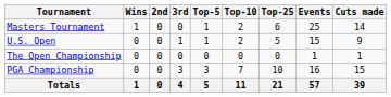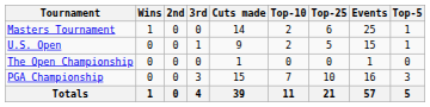columns swapped: Top-5 <-> Cuts made
